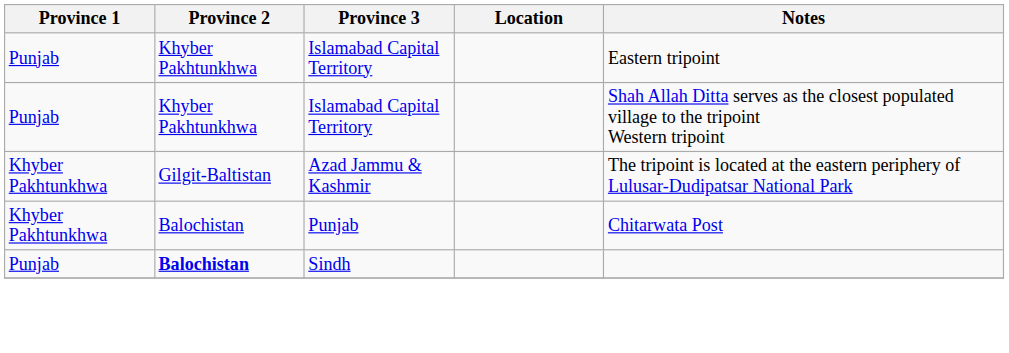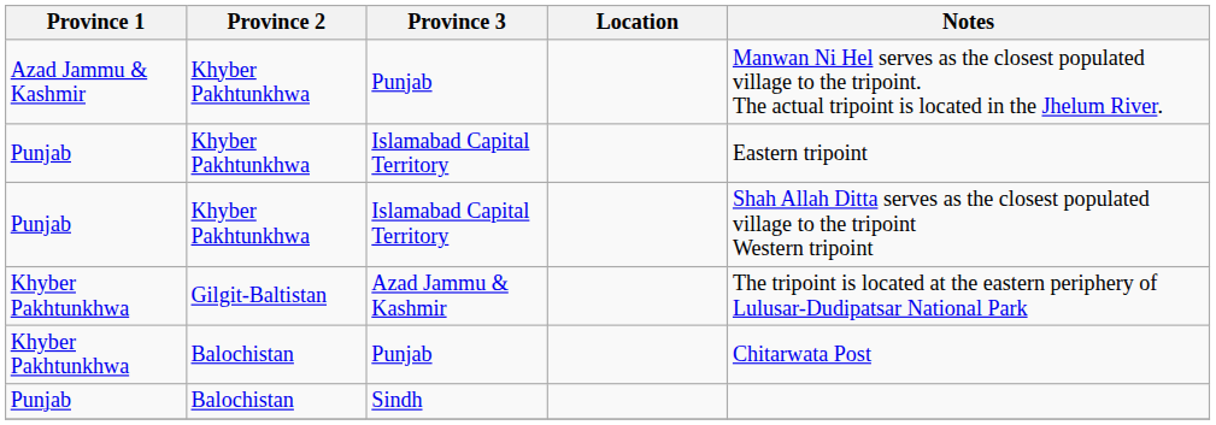+ row: Azad Jammu & Kashmir | Khyber Pakhtunkhwa | Punjab | Manwan Ni Hel serves as the closest populated village to the tripoint. The actual tripoint is located in the Jhelum River.
Sindh | Province 2: bold -> normal
